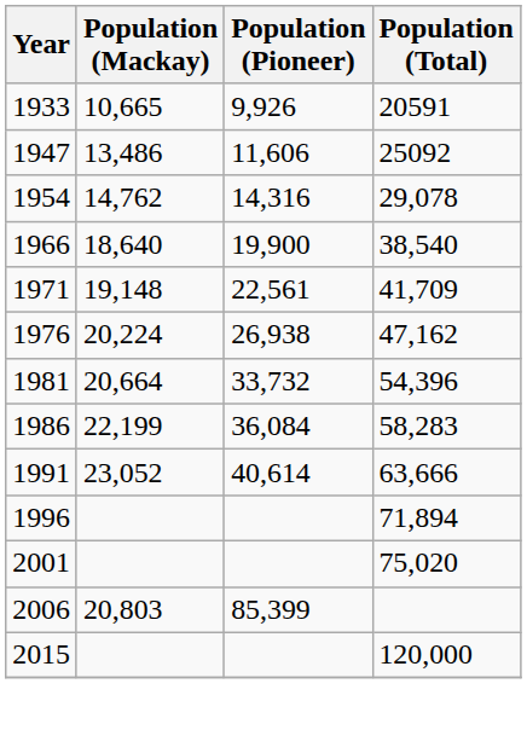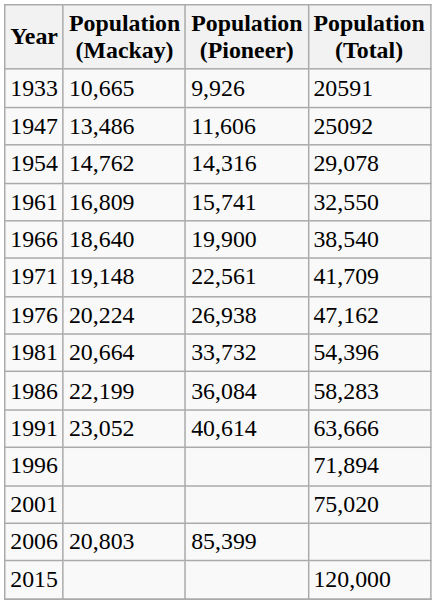+ row: 1961 | 16,809 | 15,741 | 32,550
